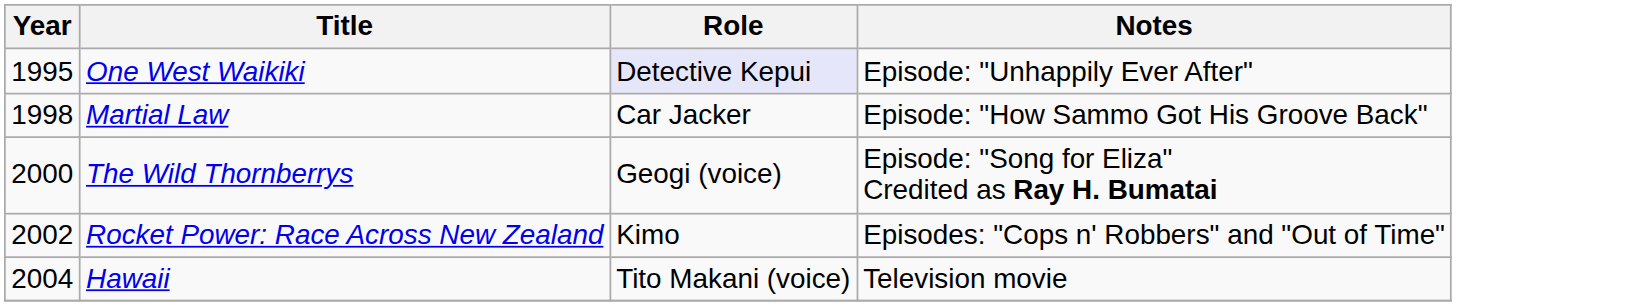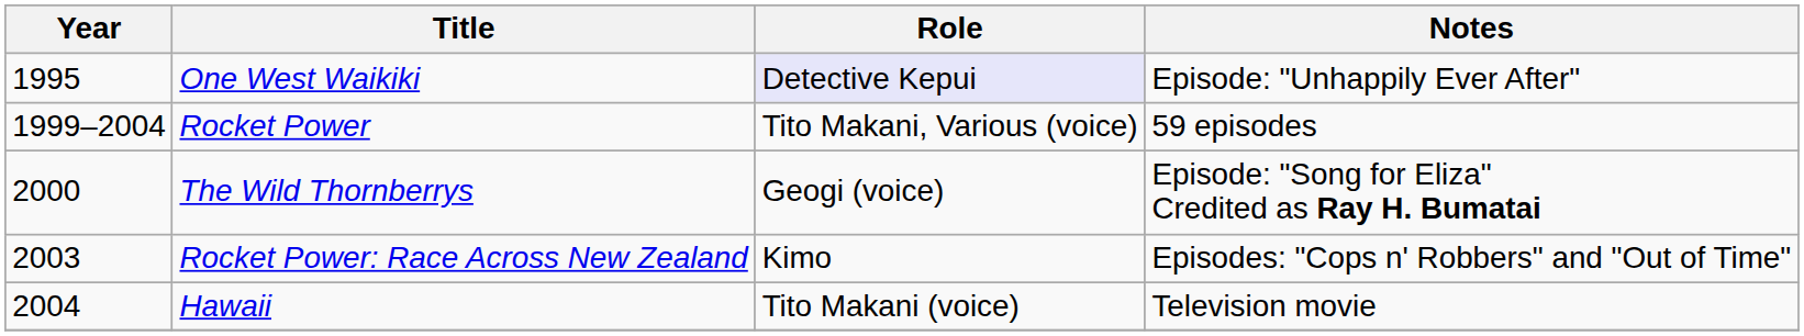- row: 1998 | Martial Law | Car Jacker | Episode: "How Sammo Got His Groove Back"
+ row: 1999–2004 | Rocket Power | Tito Makani, Various (voice) | 59 episodes
Rocket Power: Race Across New Zealand | Year: 2002 -> 2003
